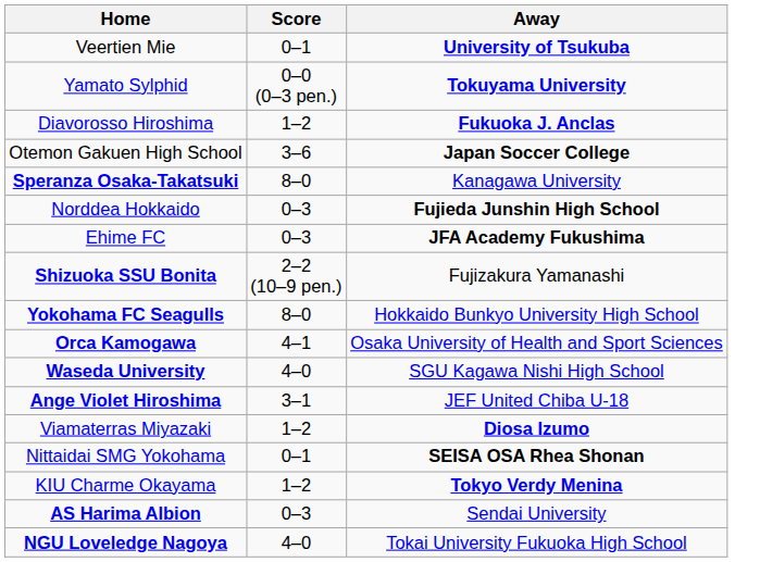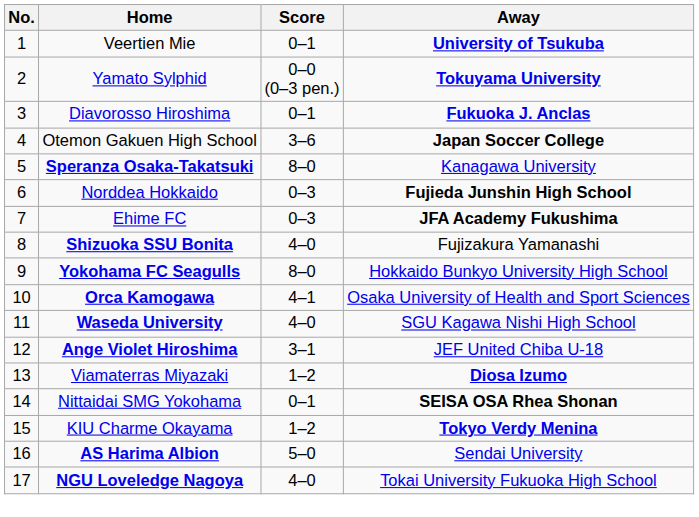+ column: No. | 1 | 2 | 3 | 4 | 5 | 6 | 7 | 8 | 9 | 10 | 11 | 12 | 13 | 14 | 15 | 16 | 17
Diavorosso Hiroshima | Score: 1–2 -> 0–1
Shizuoka SSU Bonita | Score: 2–2 (10–9 pen.) -> 4–0
AS Harima Albion | Score: 0–3 -> 5–0
